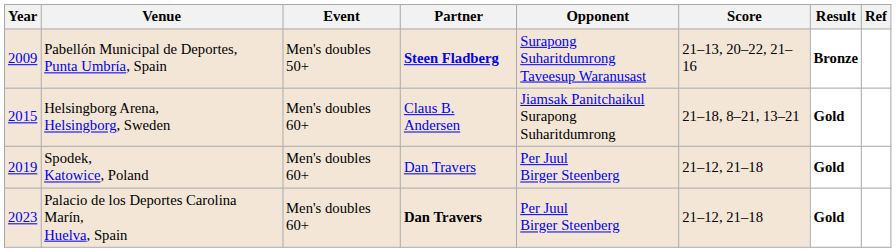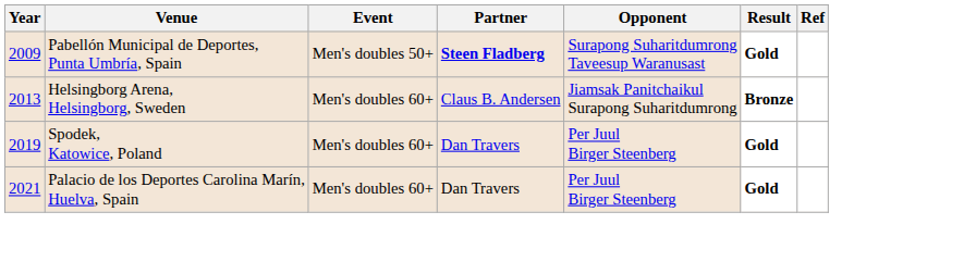- column: Score | 21–13, 20–22, 21–16 | 21–18, 8–21, 13–21 | 21–12, 21–18 | 21–12, 21–18
Pabellón Municipal de Deportes, Punta Umbría, Spain | Result: Bronze -> Gold
Helsingborg Arena, Helsingborg, Sweden | Year: 2015 -> 2013
Helsingborg Arena, Helsingborg, Sweden | Result: Gold -> Bronze
Palacio de los Deportes Carolina Marín, Huelva, Spain | Year: 2023 -> 2021
Palacio de los Deportes Carolina Marín, Huelva, Spain | Partner: bold -> normal
